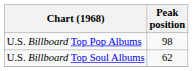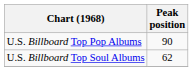U.S. Billboard Top Pop Albums | Peak position: 98 -> 90
